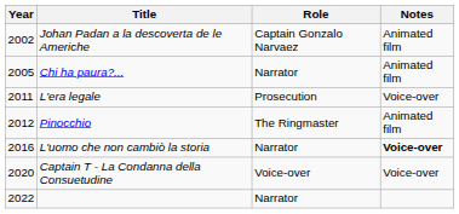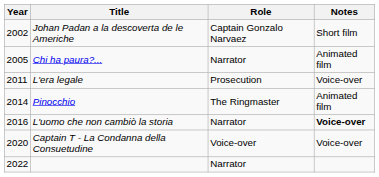Johan Padan a la descoverta de le Americhe | Notes: Animated film -> Short film
Pinocchio | Year: 2012 -> 2014
